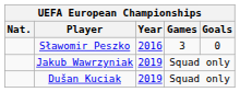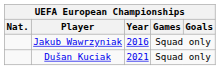- row: Sławomir Peszko | 2016 | 3 | 0
Jakub Wawrzyniak | Year: 2019 -> 2016
Dušan Kuciak | Year: 2019 -> 2021
